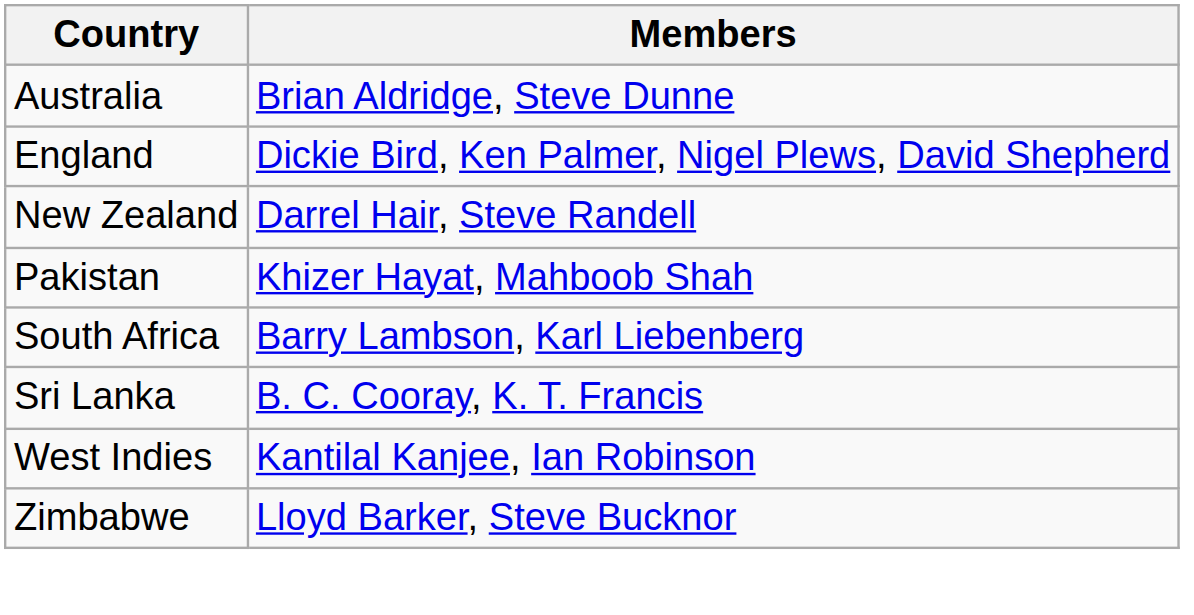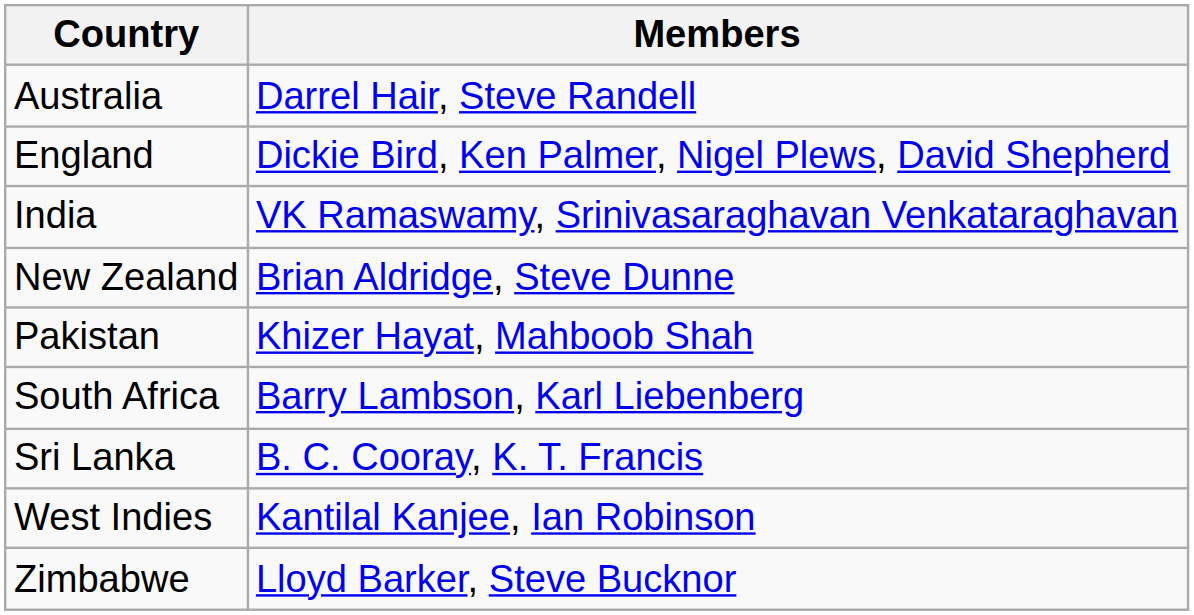Australia | Members: Brian Aldridge, Steve Dunne -> Darrel Hair, Steve Randell
+ row: India | VK Ramaswamy, Srinivasaraghavan Venkataraghavan
New Zealand | Members: Darrel Hair, Steve Randell -> Brian Aldridge, Steve Dunne
